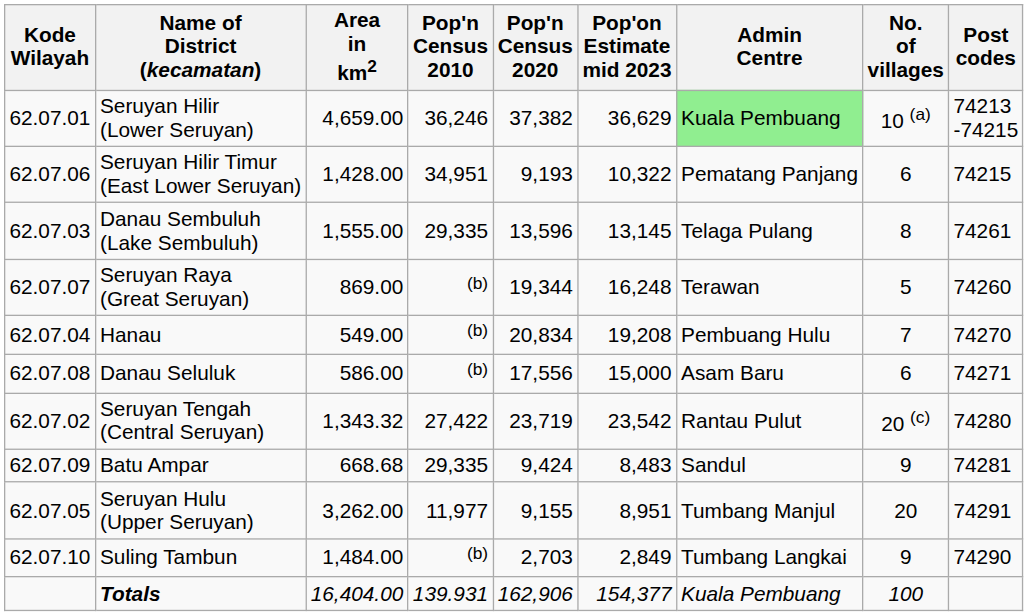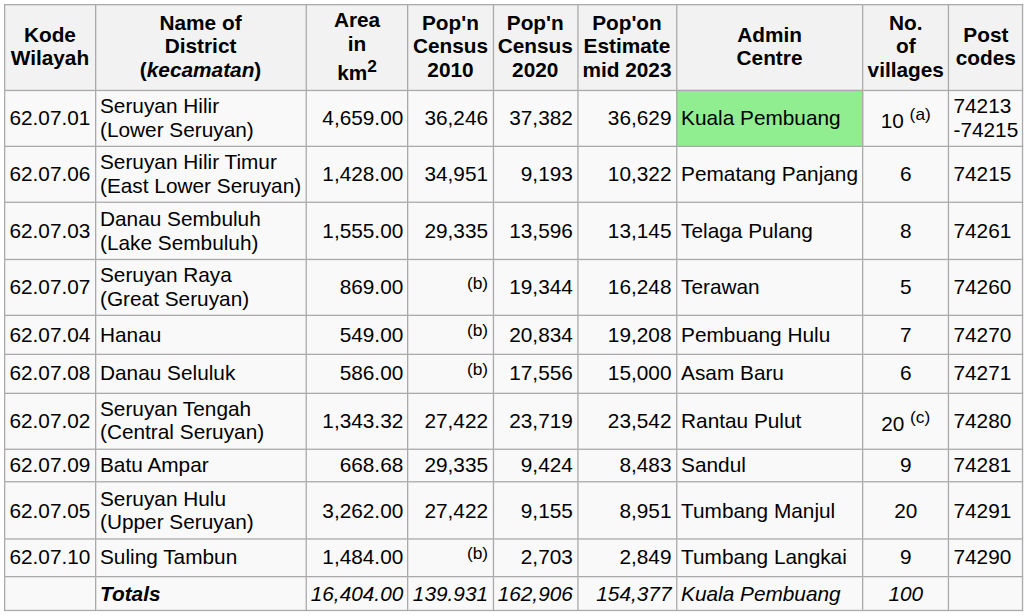Seruyan Hulu (Upper Seruyan) | Pop'n Census 2010: 11,977 -> 27,422
